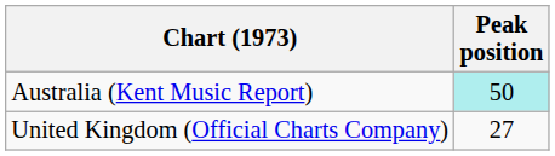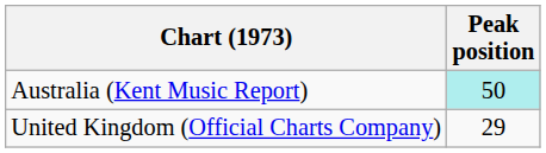United Kingdom (Official Charts Company) | Peak position: 27 -> 29
